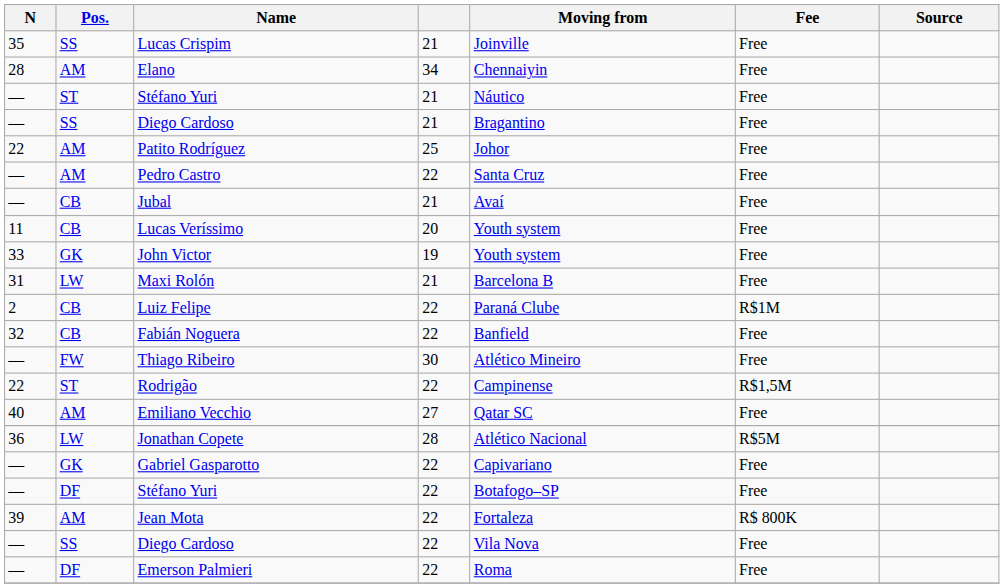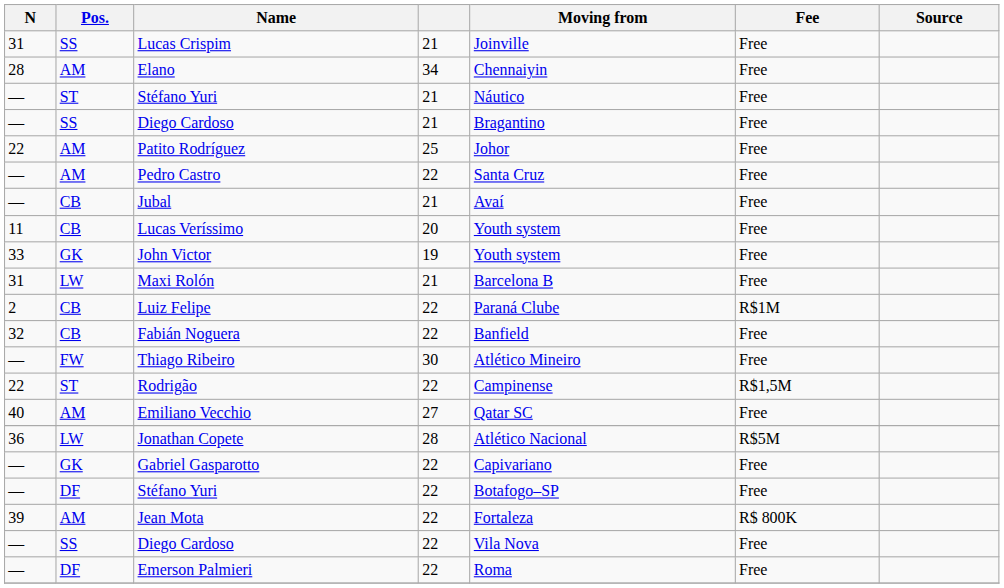Lucas Crispim | N: 35 -> 31
